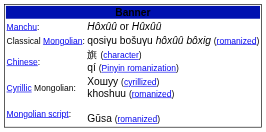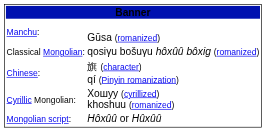Manchu: | column 2: Hôxûû or Hûxûû -> Gūsa (romanized)
Mongolian script: | column 2: Gūsa (romanized) -> Hôxûû or Hûxûû
